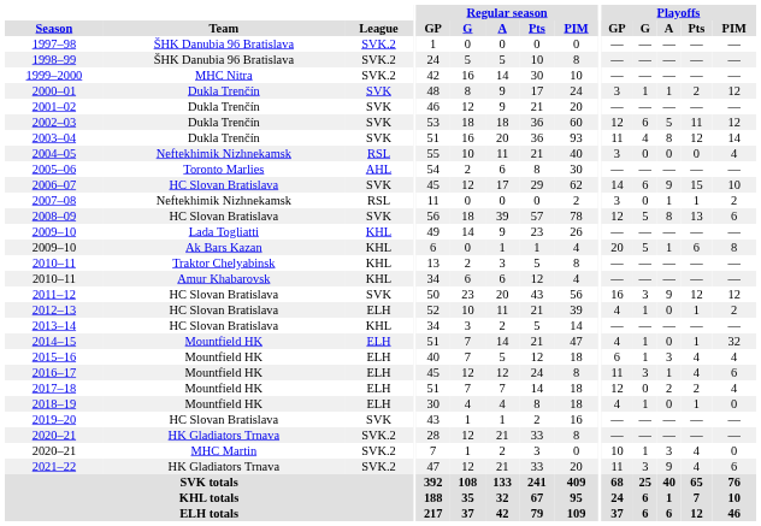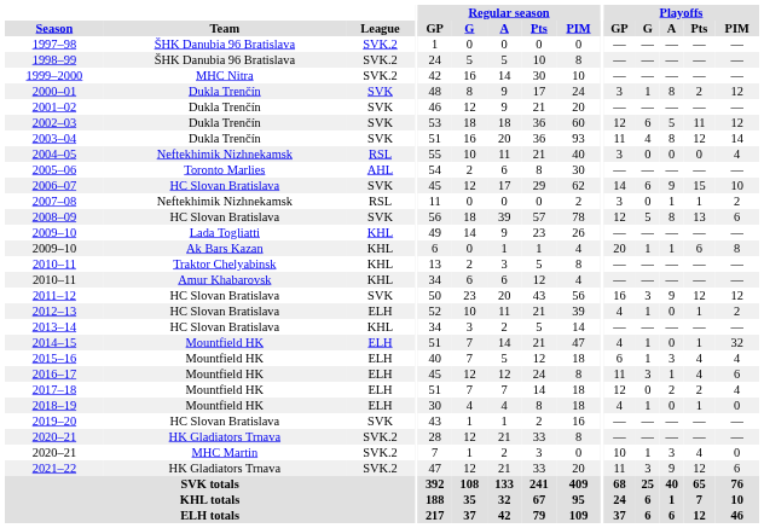2000–01 | Playoffs / A: 1 -> 8
2009–10 / Ak Bars Kazan | Playoffs / G: 5 -> 1
2021–22 | Playoffs / Pts: 4 -> 12
